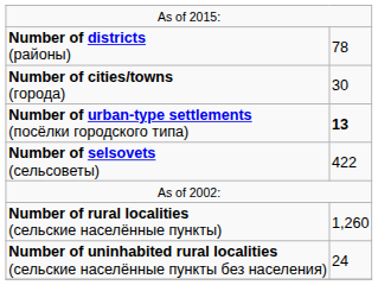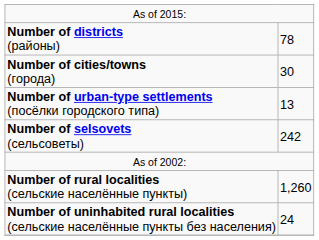Number of urban-type settlements (посёлки городского типа) | column 2: bold -> normal
Number of selsovets (сельсоветы) | column 2: 422 -> 242
